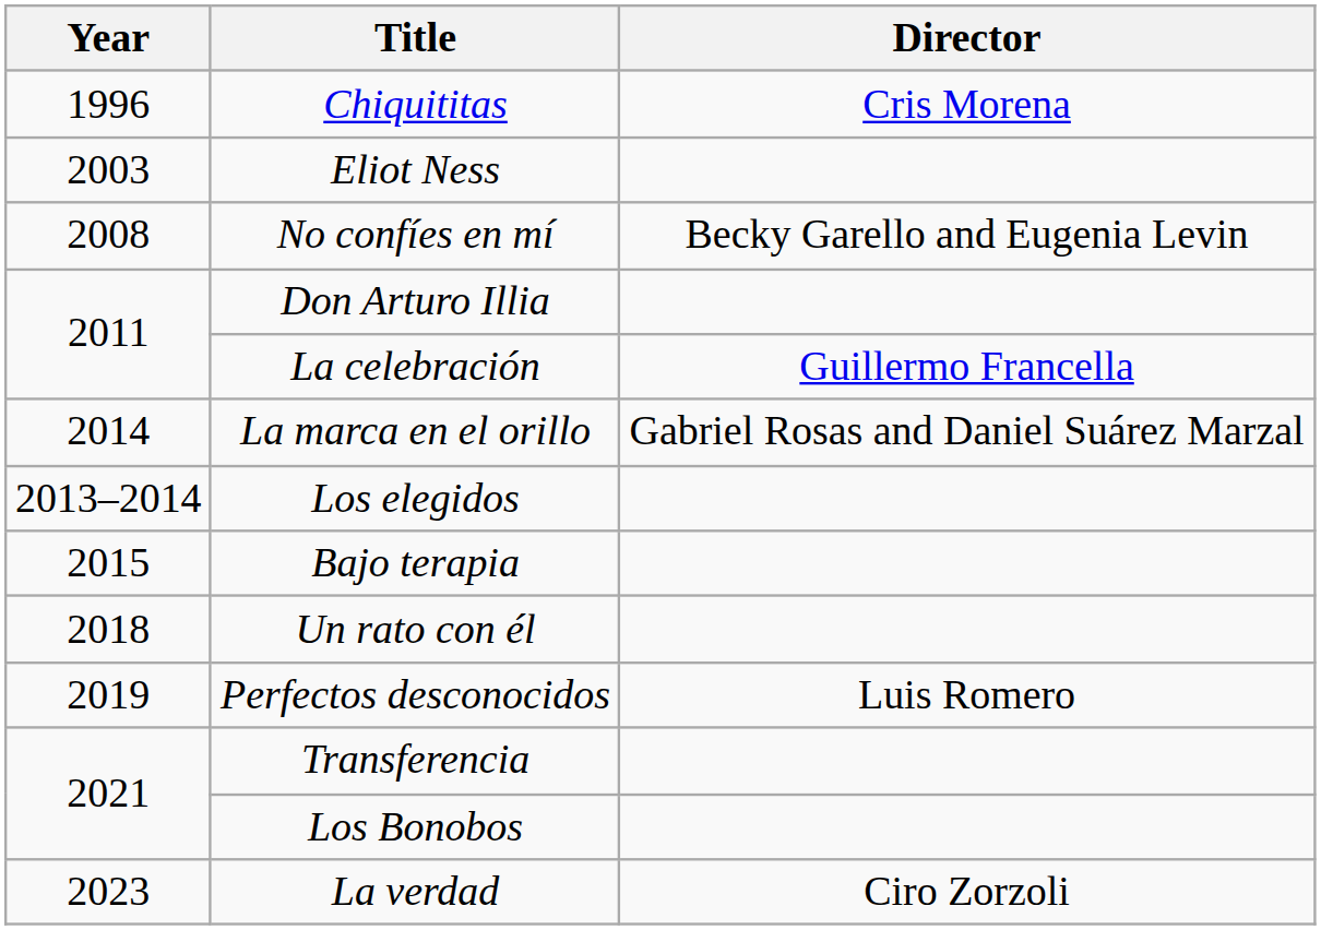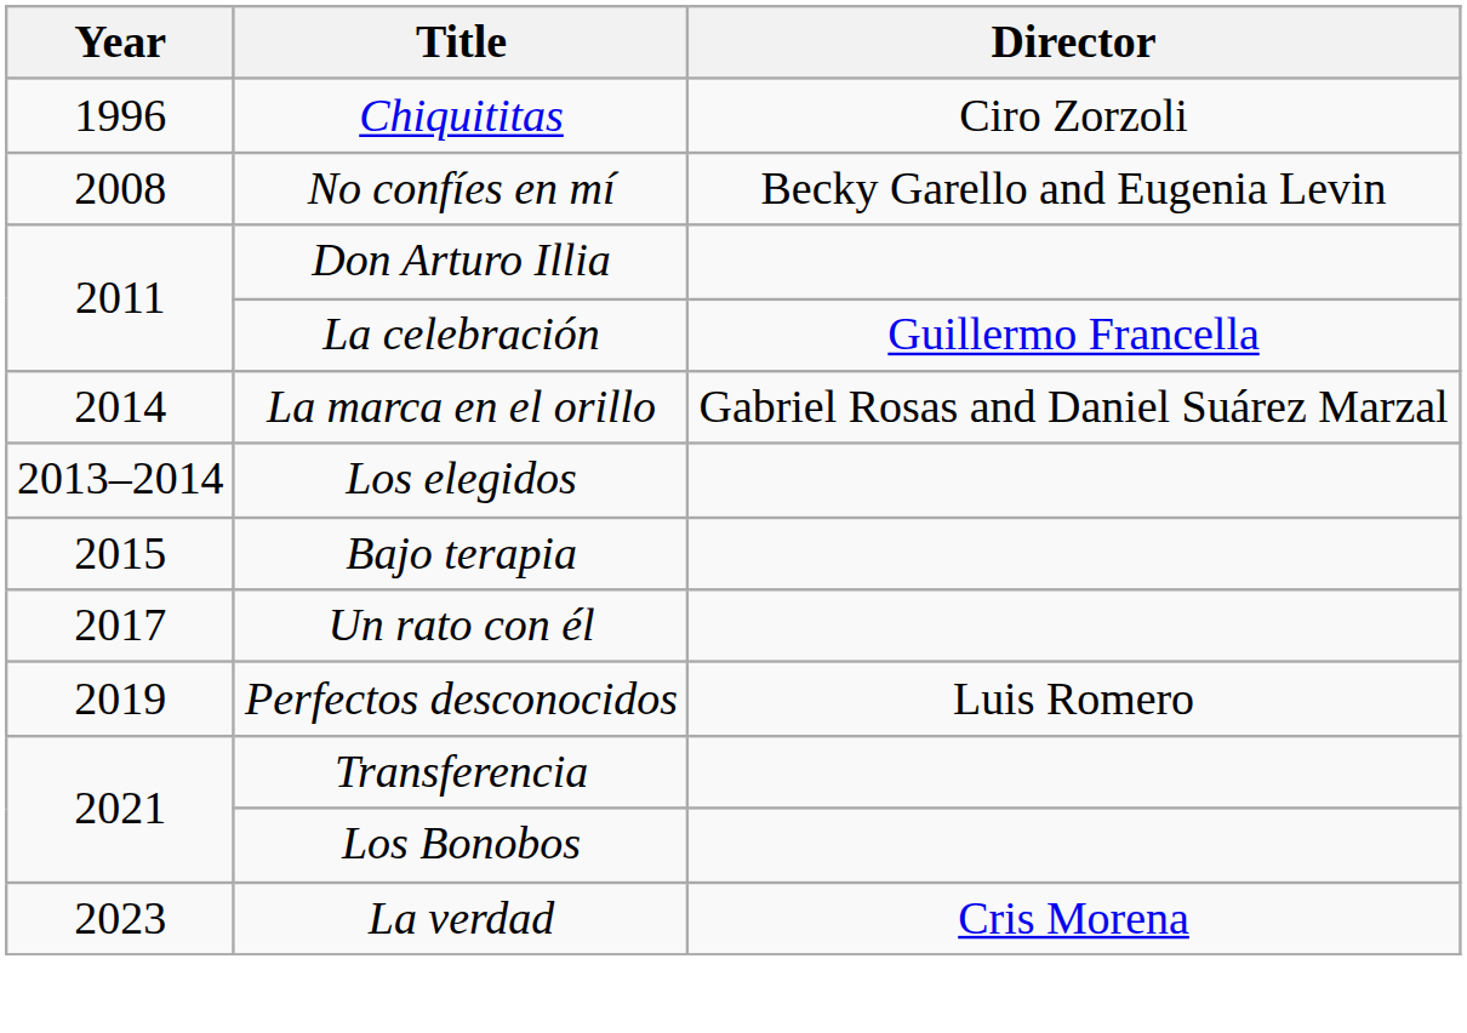Chiquititas | Director: Cris Morena -> Ciro Zorzoli
- row: 2003 | Eliot Ness
Un rato con él | Year: 2018 -> 2017
La verdad | Director: Ciro Zorzoli -> Cris Morena
